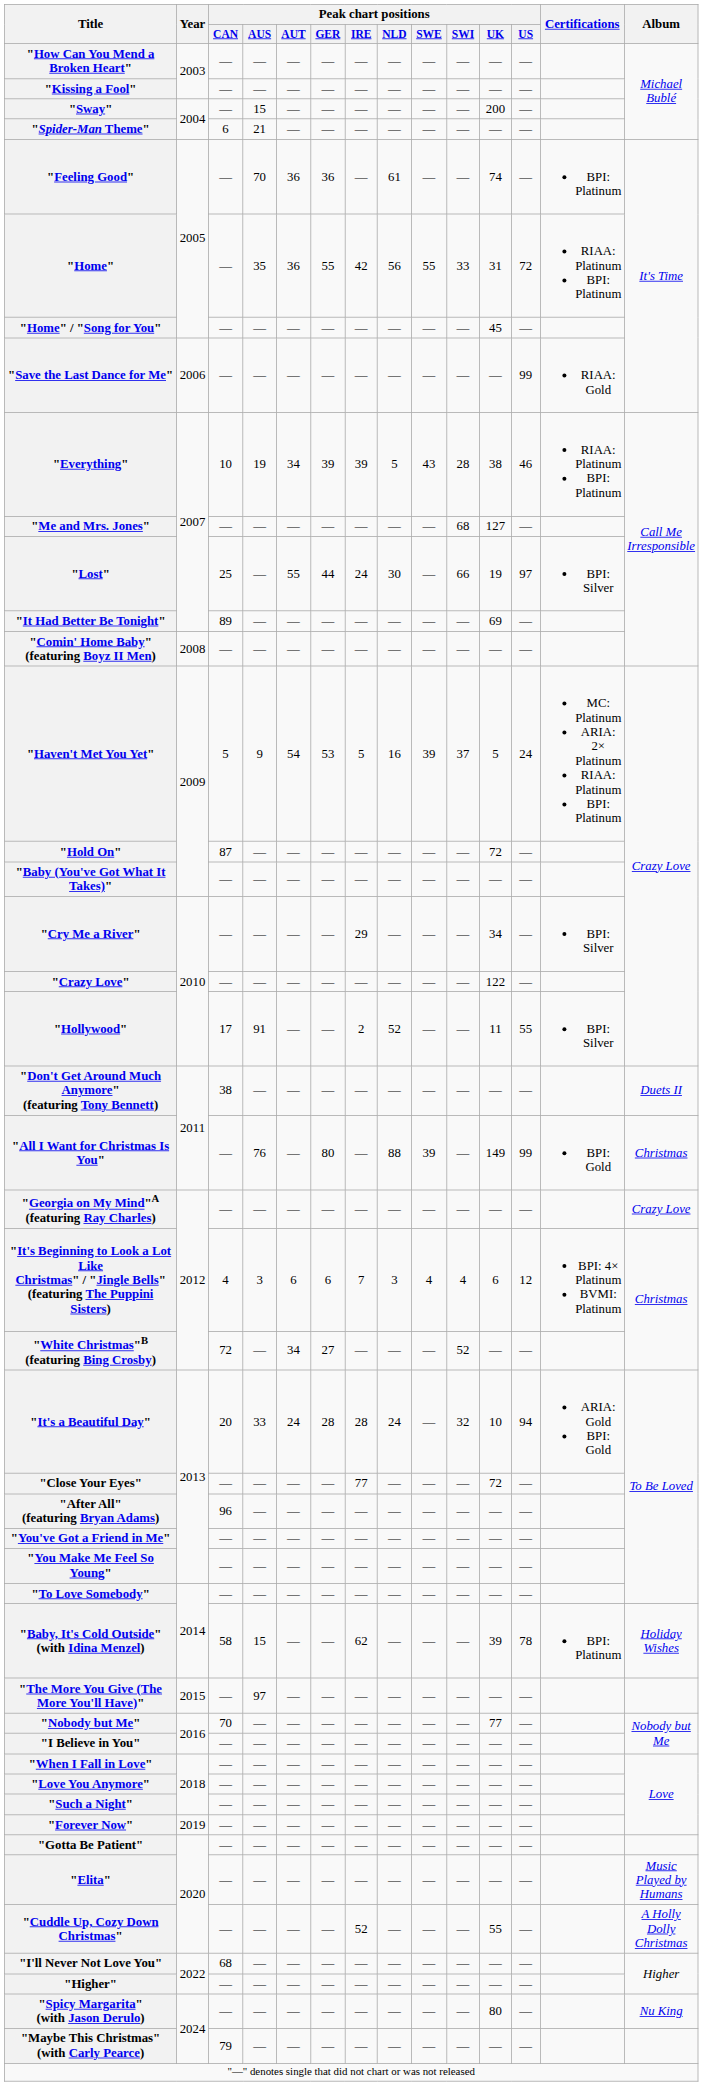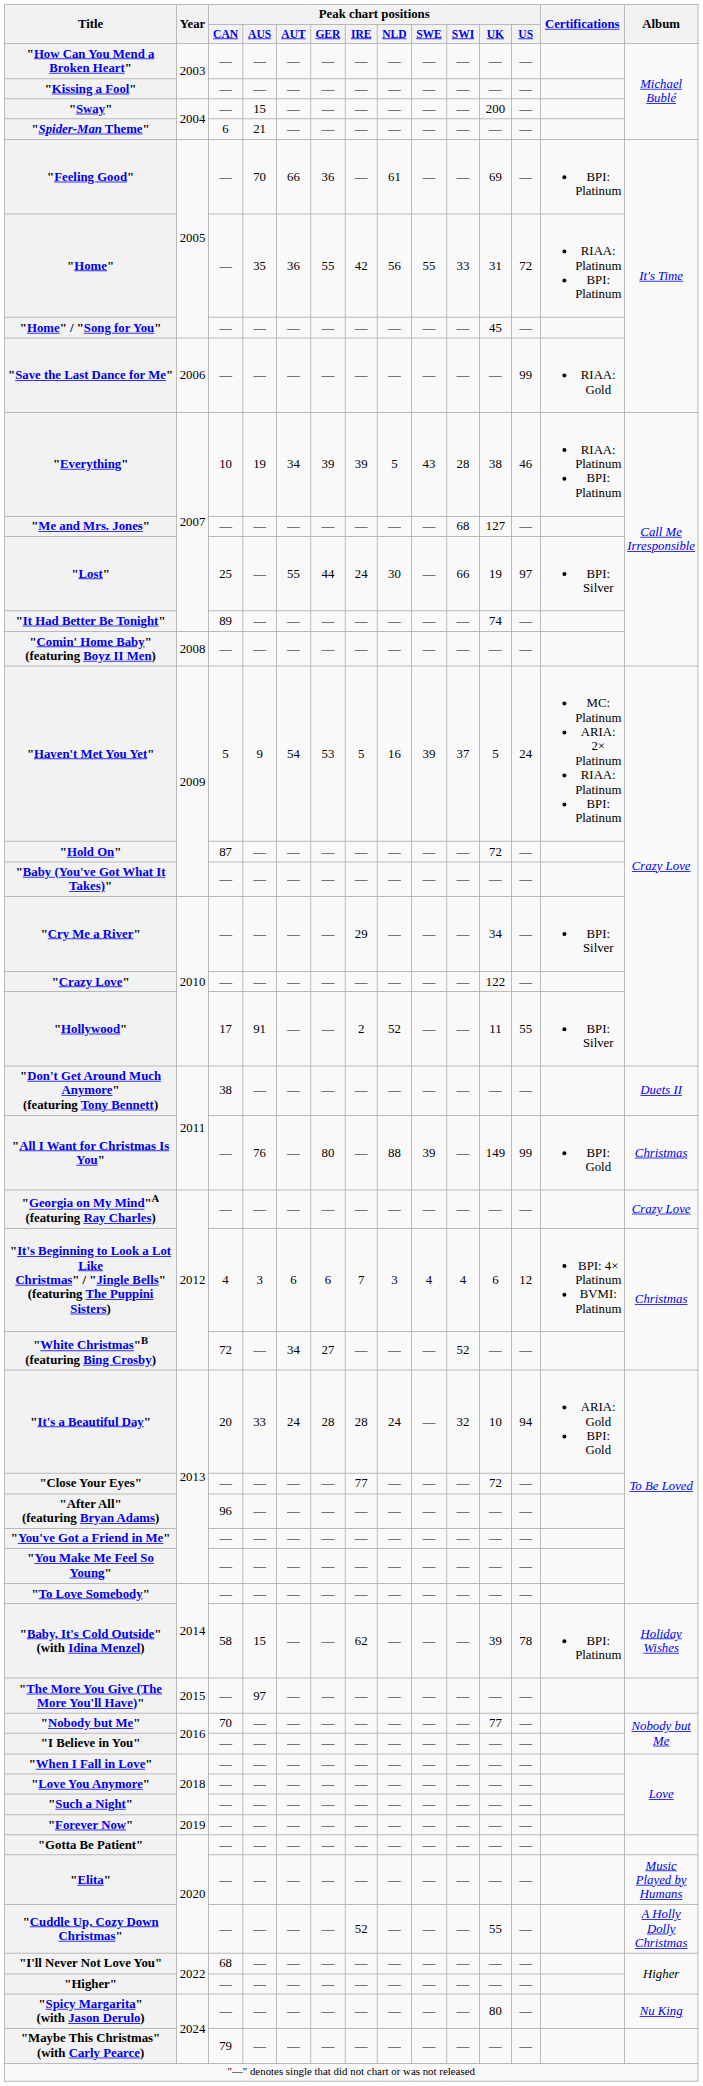"Feeling Good" | Peak chart positions / AUT: 36 -> 66
"Feeling Good" | Peak chart positions / UK: 74 -> 69
"It Had Better Be Tonight" | Peak chart positions / UK: 69 -> 74
